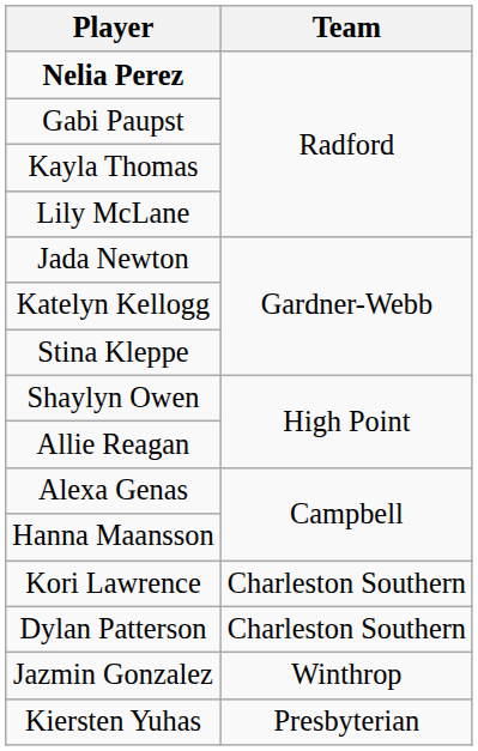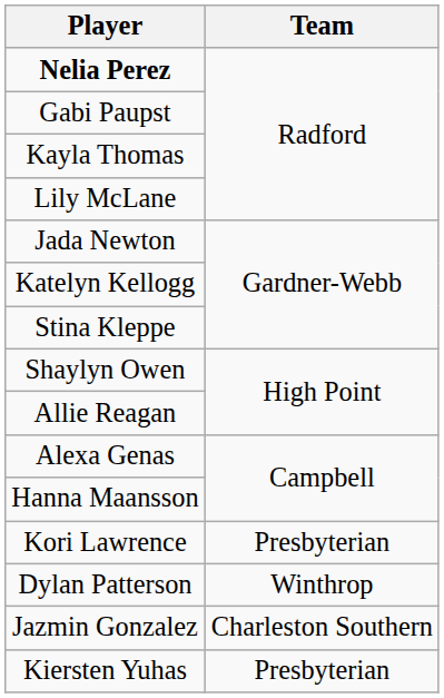Kori Lawrence | Team: Charleston Southern -> Presbyterian
Dylan Patterson | Team: Charleston Southern -> Winthrop
Jazmin Gonzalez | Team: Winthrop -> Charleston Southern
